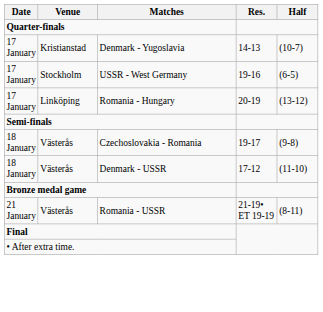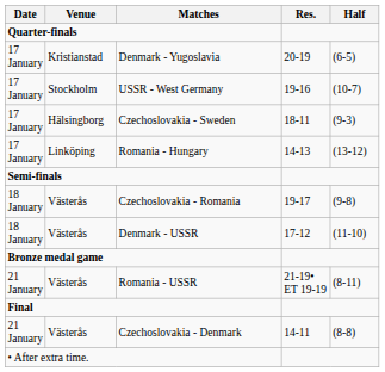Denmark - Yugoslavia | Res.: 14-13 -> 20-19
Denmark - Yugoslavia | Half: (10-7) -> (6-5)
USSR - West Germany | Half: (6-5) -> (10-7)
+ row: 17 January | Hälsingborg | Czechoslovakia - Sweden | 18-11 | (9-3)
Romania - Hungary | Res.: 20-19 -> 14-13
+ row: 21 January | Västerås | Czechoslovakia - Denmark | 14-11 | (8-8)
